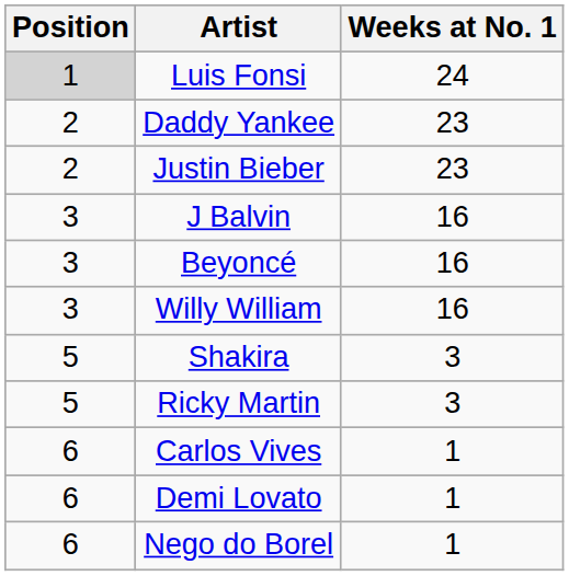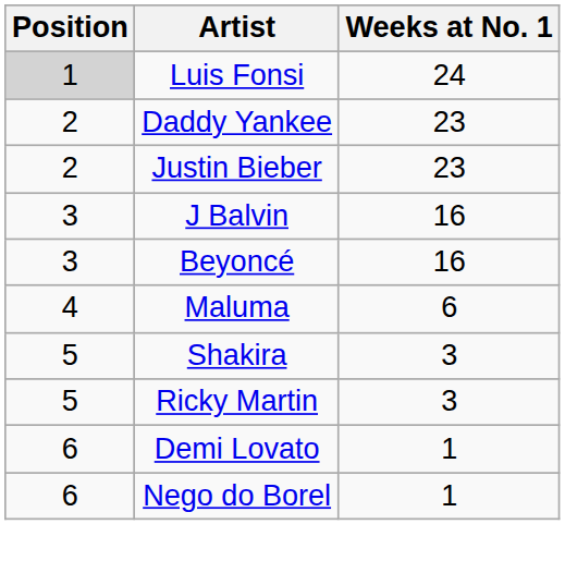- row: 3 | Willy William | 16
+ row: 4 | Maluma | 6
- row: 6 | Carlos Vives | 1
